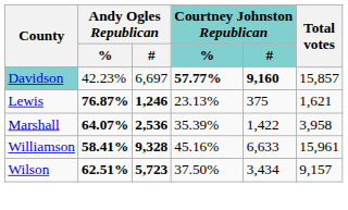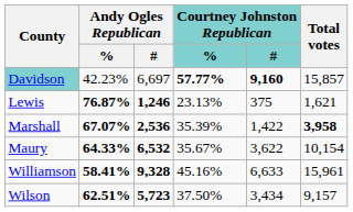Marshall | Andy Ogles Republican / %: 64.07% -> 67.07%
Marshall | Total votes: normal -> bold
+ row: Maury | 64.33% | 6,532 | 35.67% | 3,622 | 10,154
